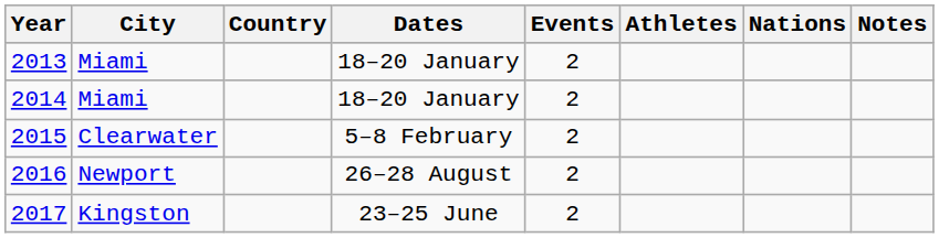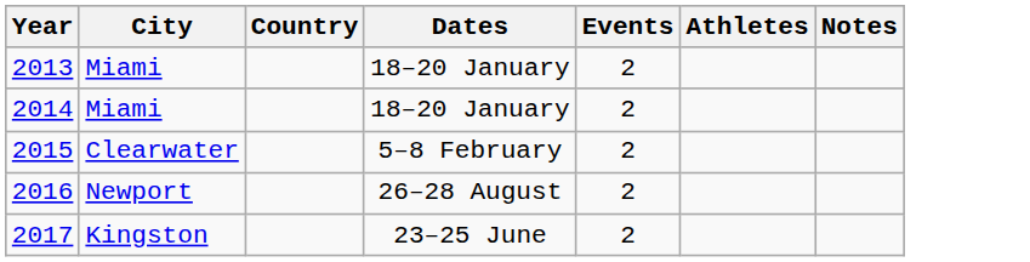- column: Nations
